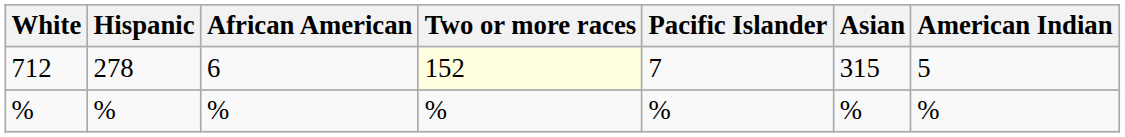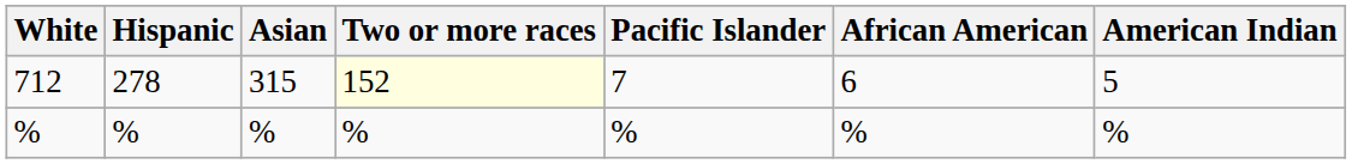columns swapped: Asian <-> African American
